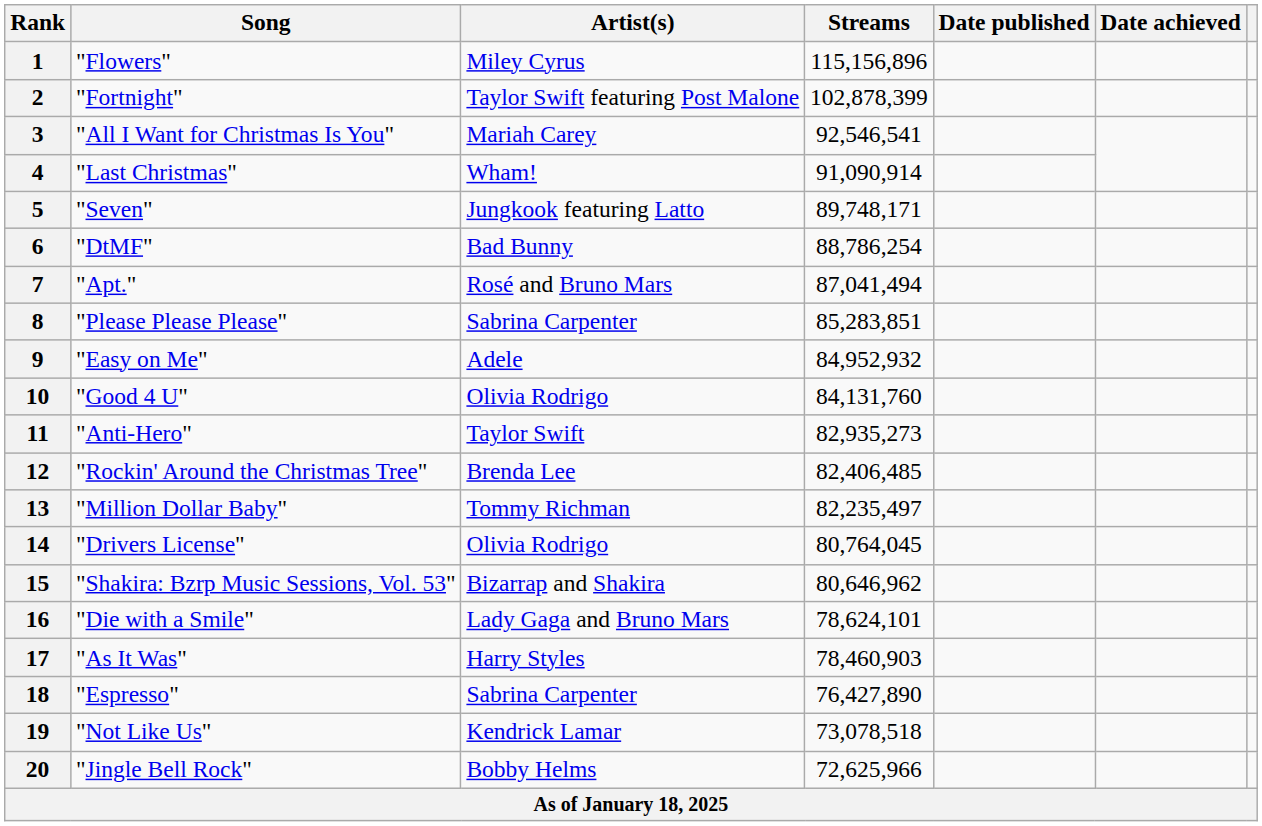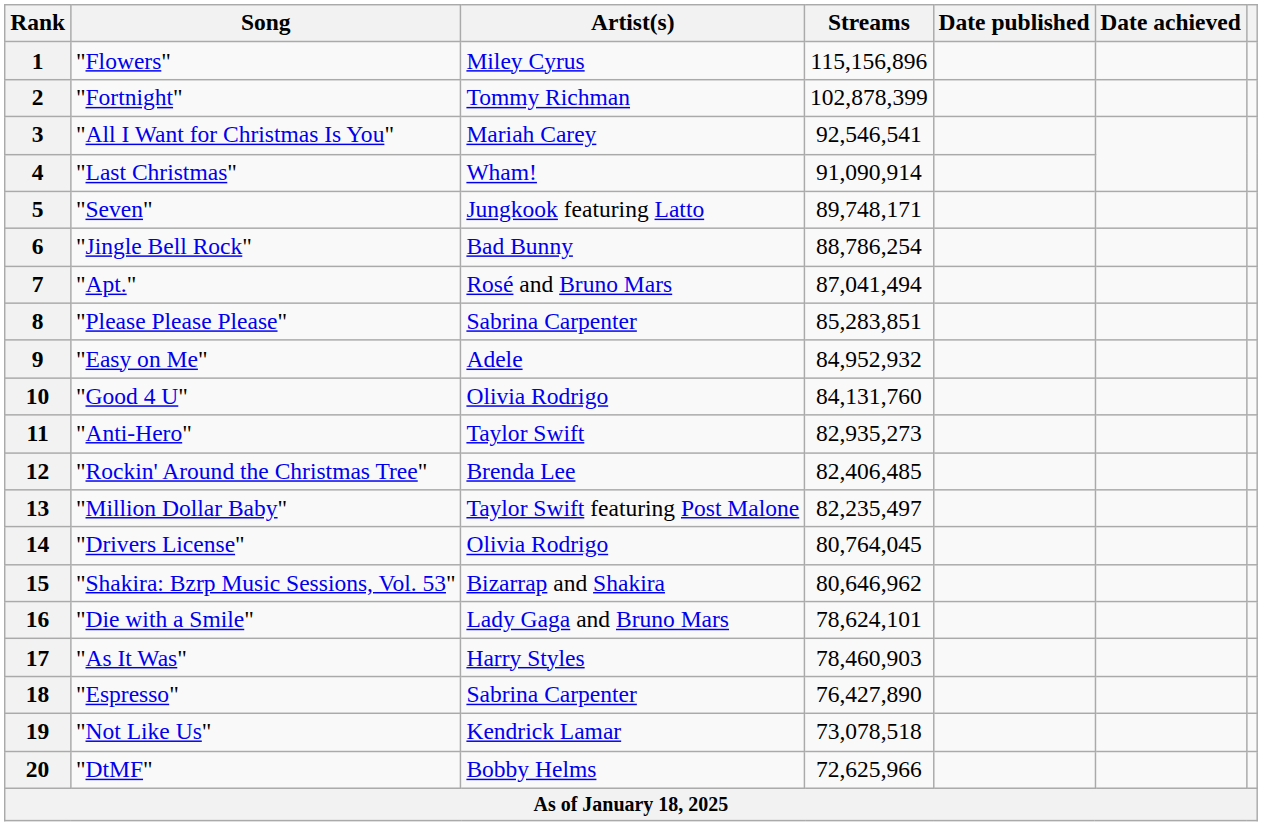2 | Artist(s): Taylor Swift featuring Post Malone -> Tommy Richman
6 | Song: "DtMF" -> "Jingle Bell Rock"
13 | Artist(s): Tommy Richman -> Taylor Swift featuring Post Malone
20 | Song: "Jingle Bell Rock" -> "DtMF"
